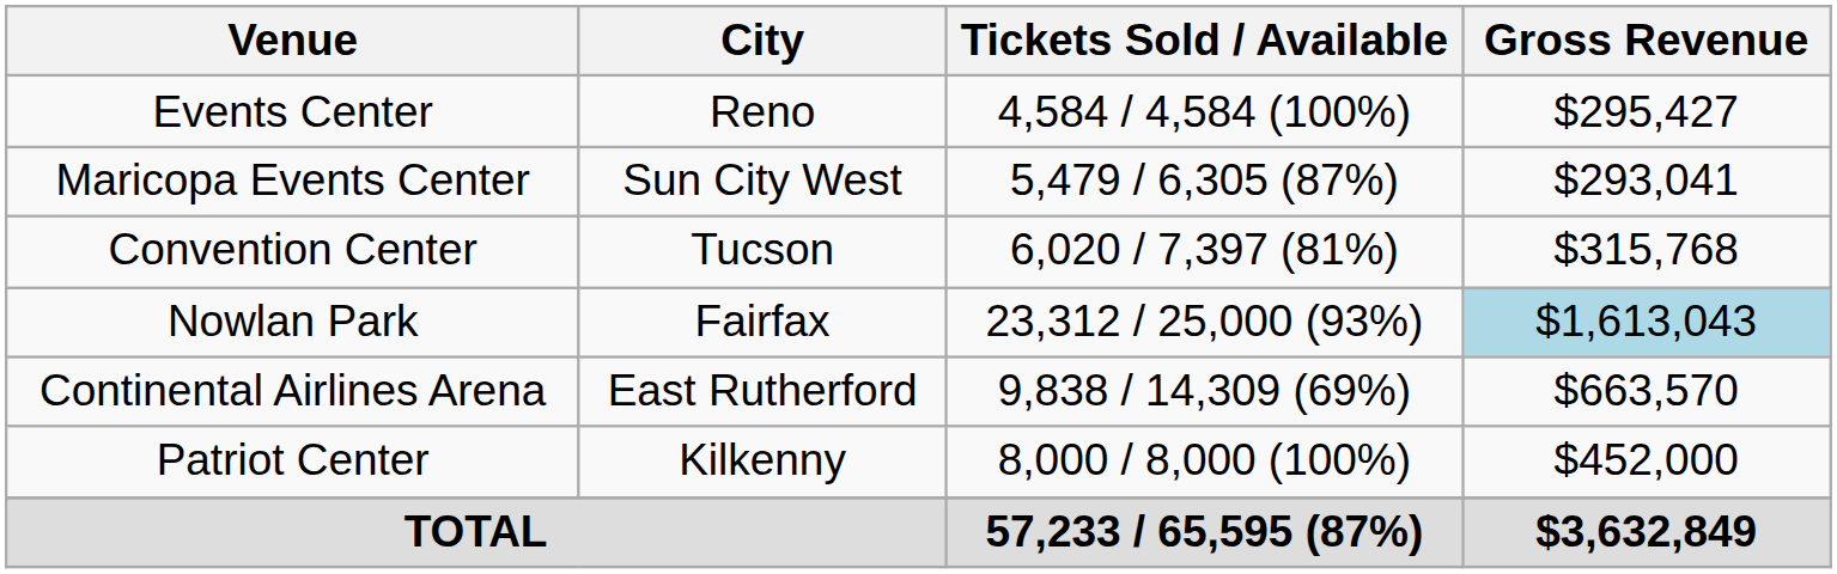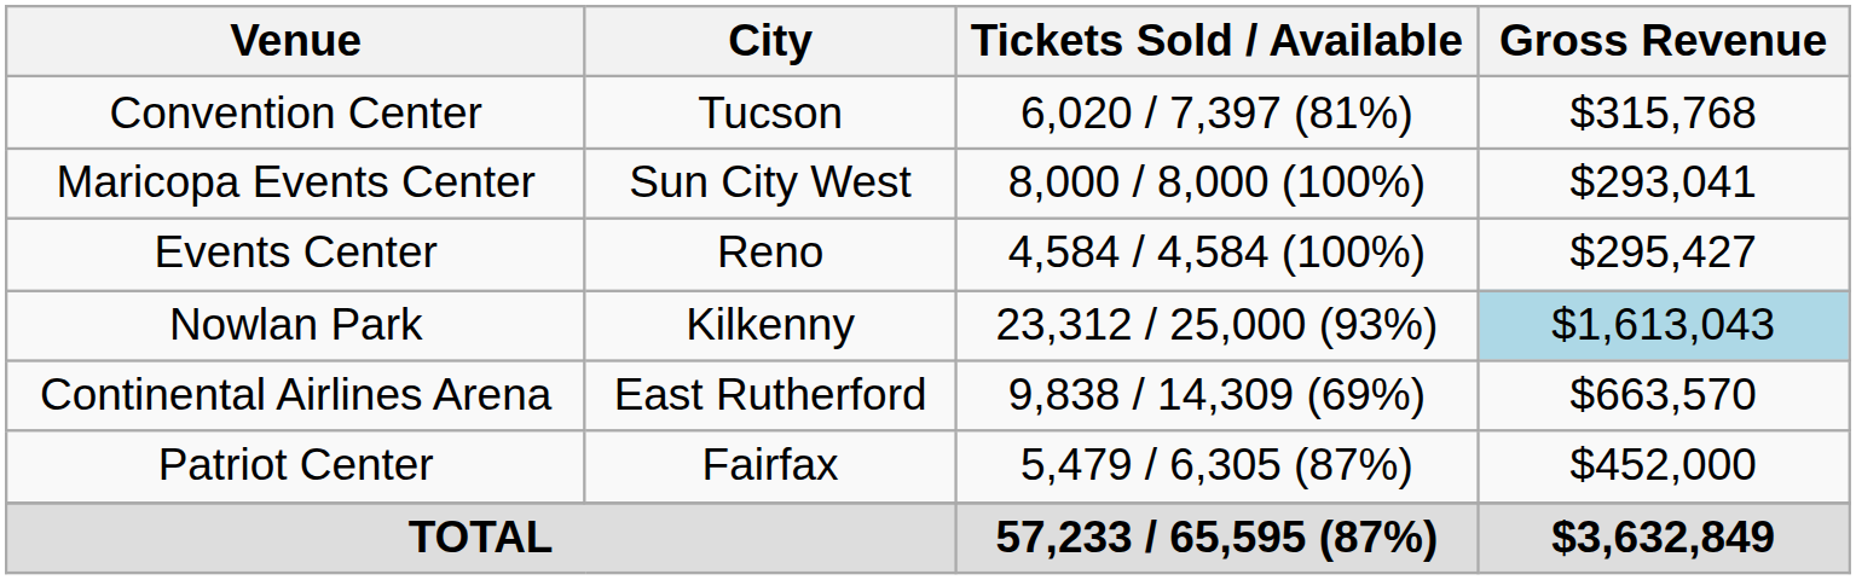rows swapped: Events Center <-> Convention Center
Maricopa Events Center | Tickets Sold / Available: 5,479 / 6,305 (87%) -> 8,000 / 8,000 (100%)
Nowlan Park | City: Fairfax -> Kilkenny
Patriot Center | City: Kilkenny -> Fairfax
Patriot Center | Tickets Sold / Available: 8,000 / 8,000 (100%) -> 5,479 / 6,305 (87%)
